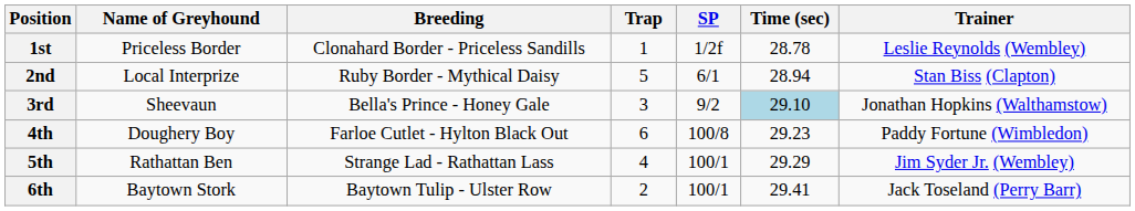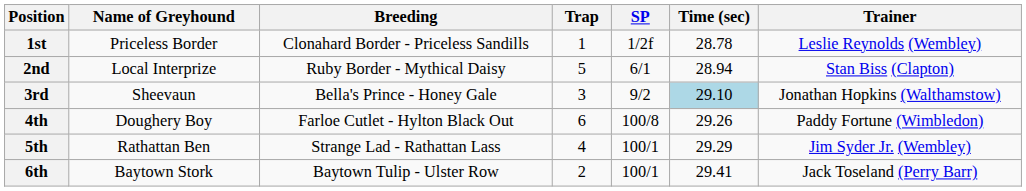4th | Time (sec): 29.23 -> 29.26
